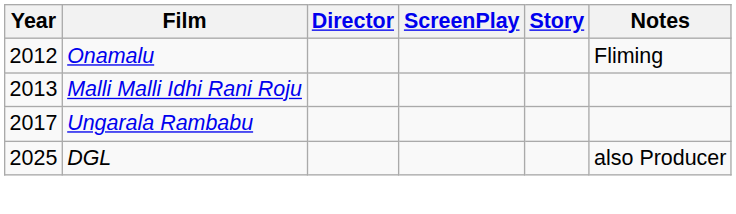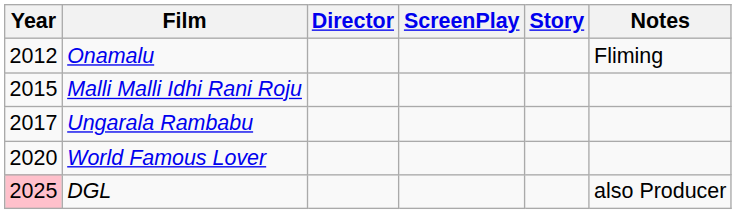Malli Malli Idhi Rani Roju | Year: 2013 -> 2015
+ row: 2020 | World Famous Lover
DGL | Year: no background -> pink background
